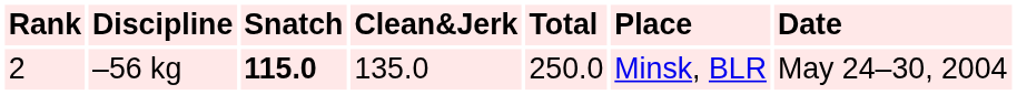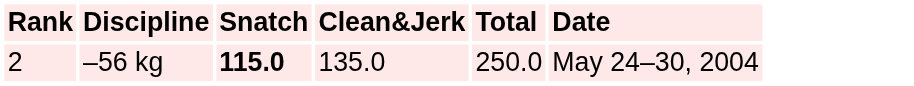- column: Place | Minsk, BLR
